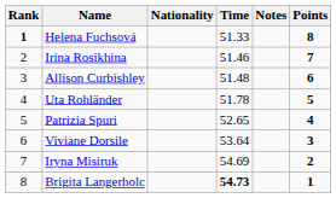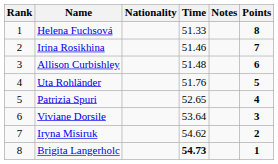Helena Fuchsová | Rank: bold -> normal
Uta Rohländer | Time: 51.78 -> 51.76
Iryna Misiruk | Time: 54.69 -> 54.62
